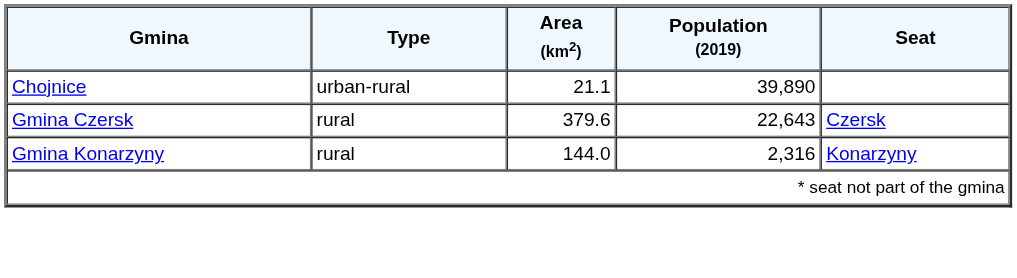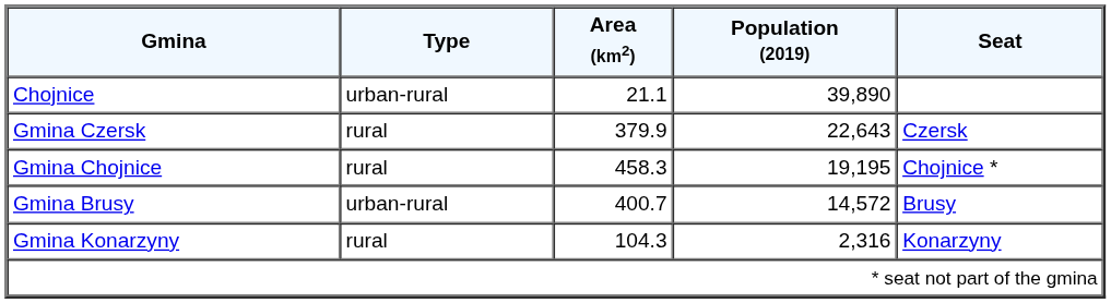Gmina Czersk | Area (km2): 379.6 -> 379.9
+ row: Gmina Chojnice | rural | 458.3 | 19,195 | Chojnice *
+ row: Gmina Brusy | urban-rural | 400.7 | 14,572 | Brusy
Gmina Konarzyny | Area (km2): 144.0 -> 104.3
